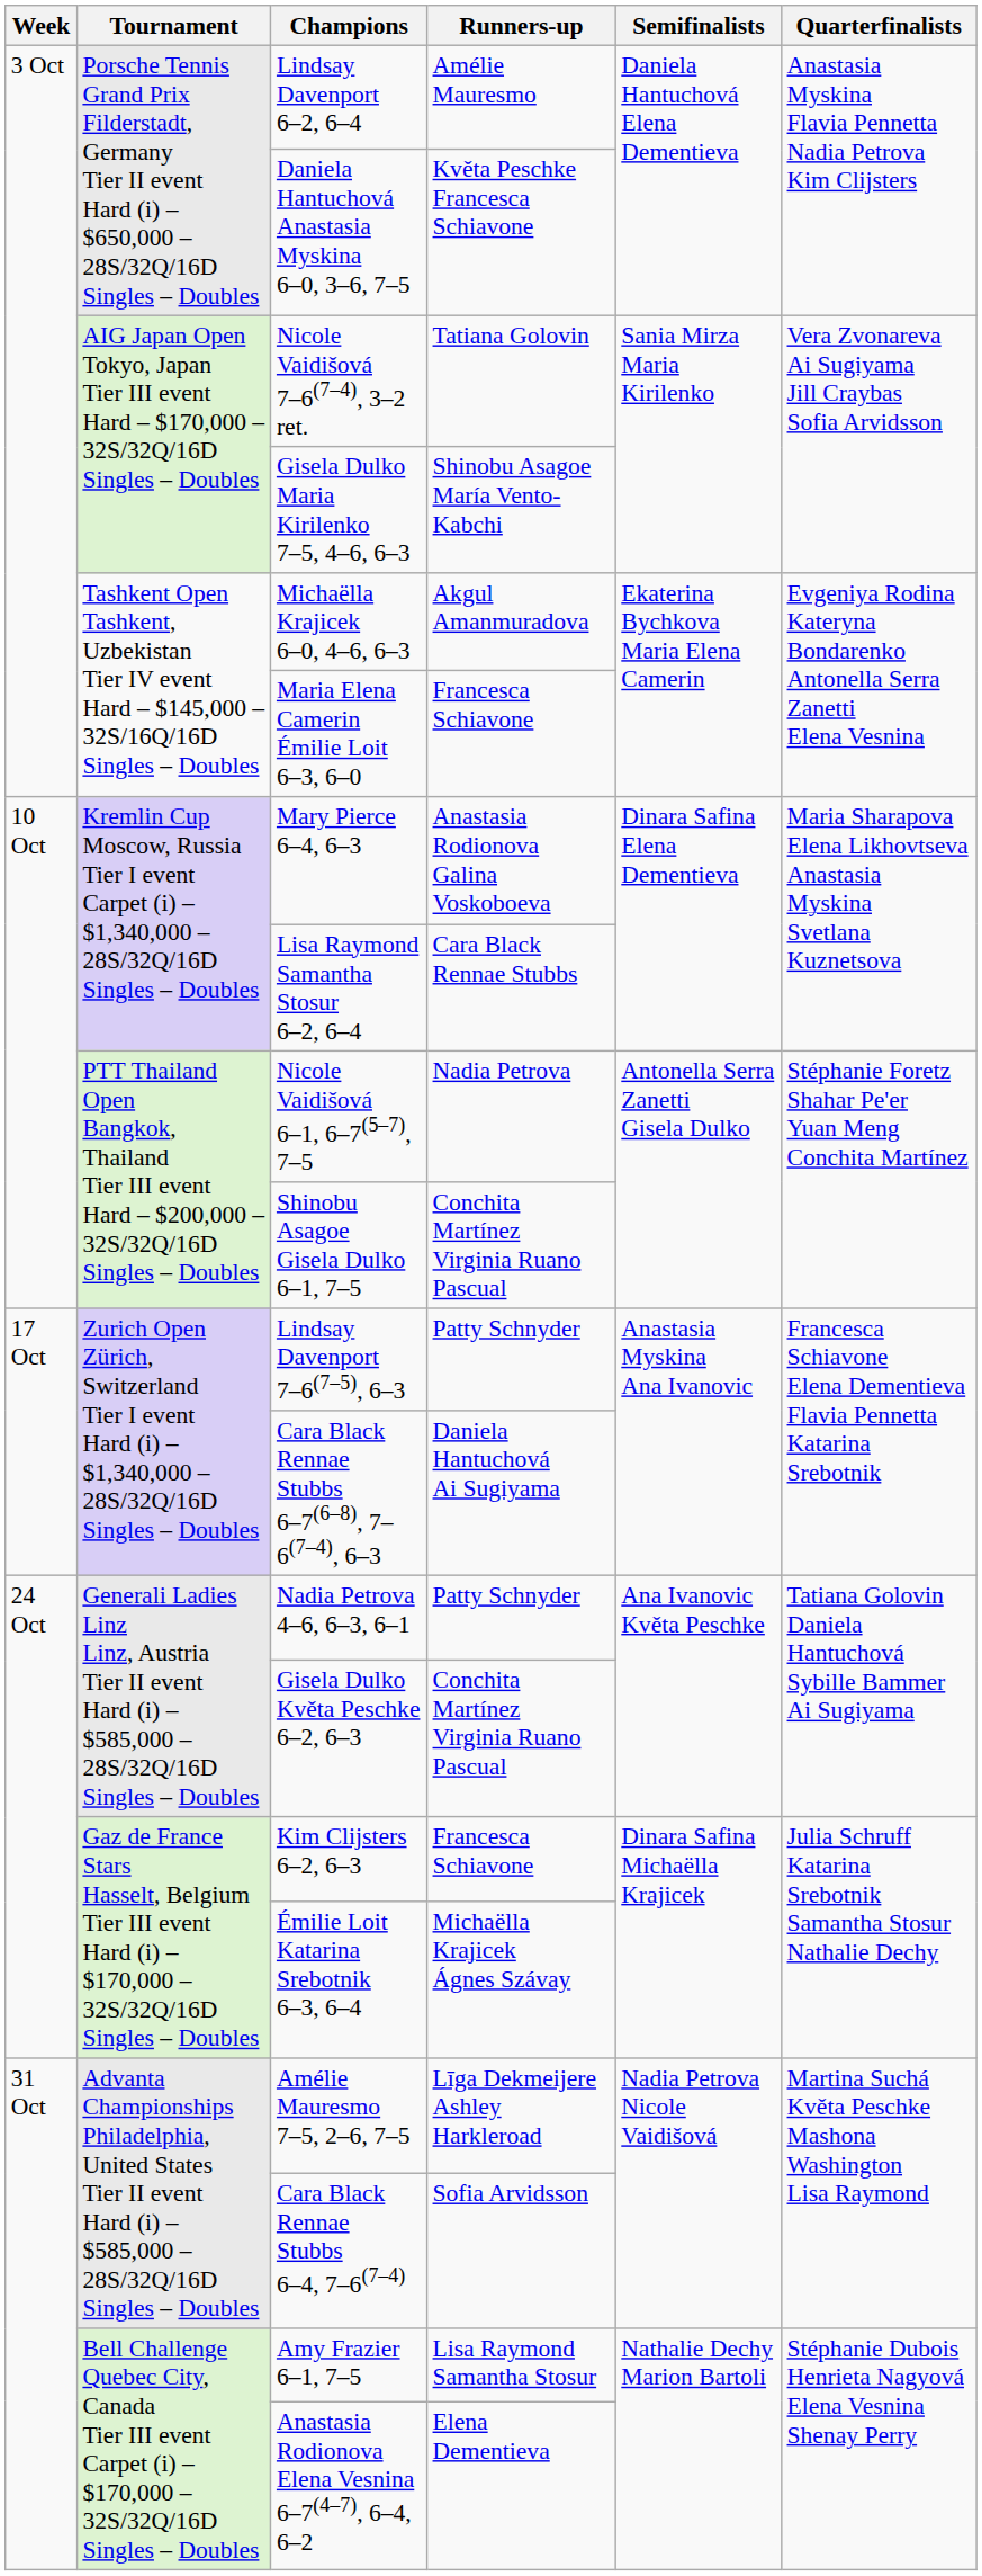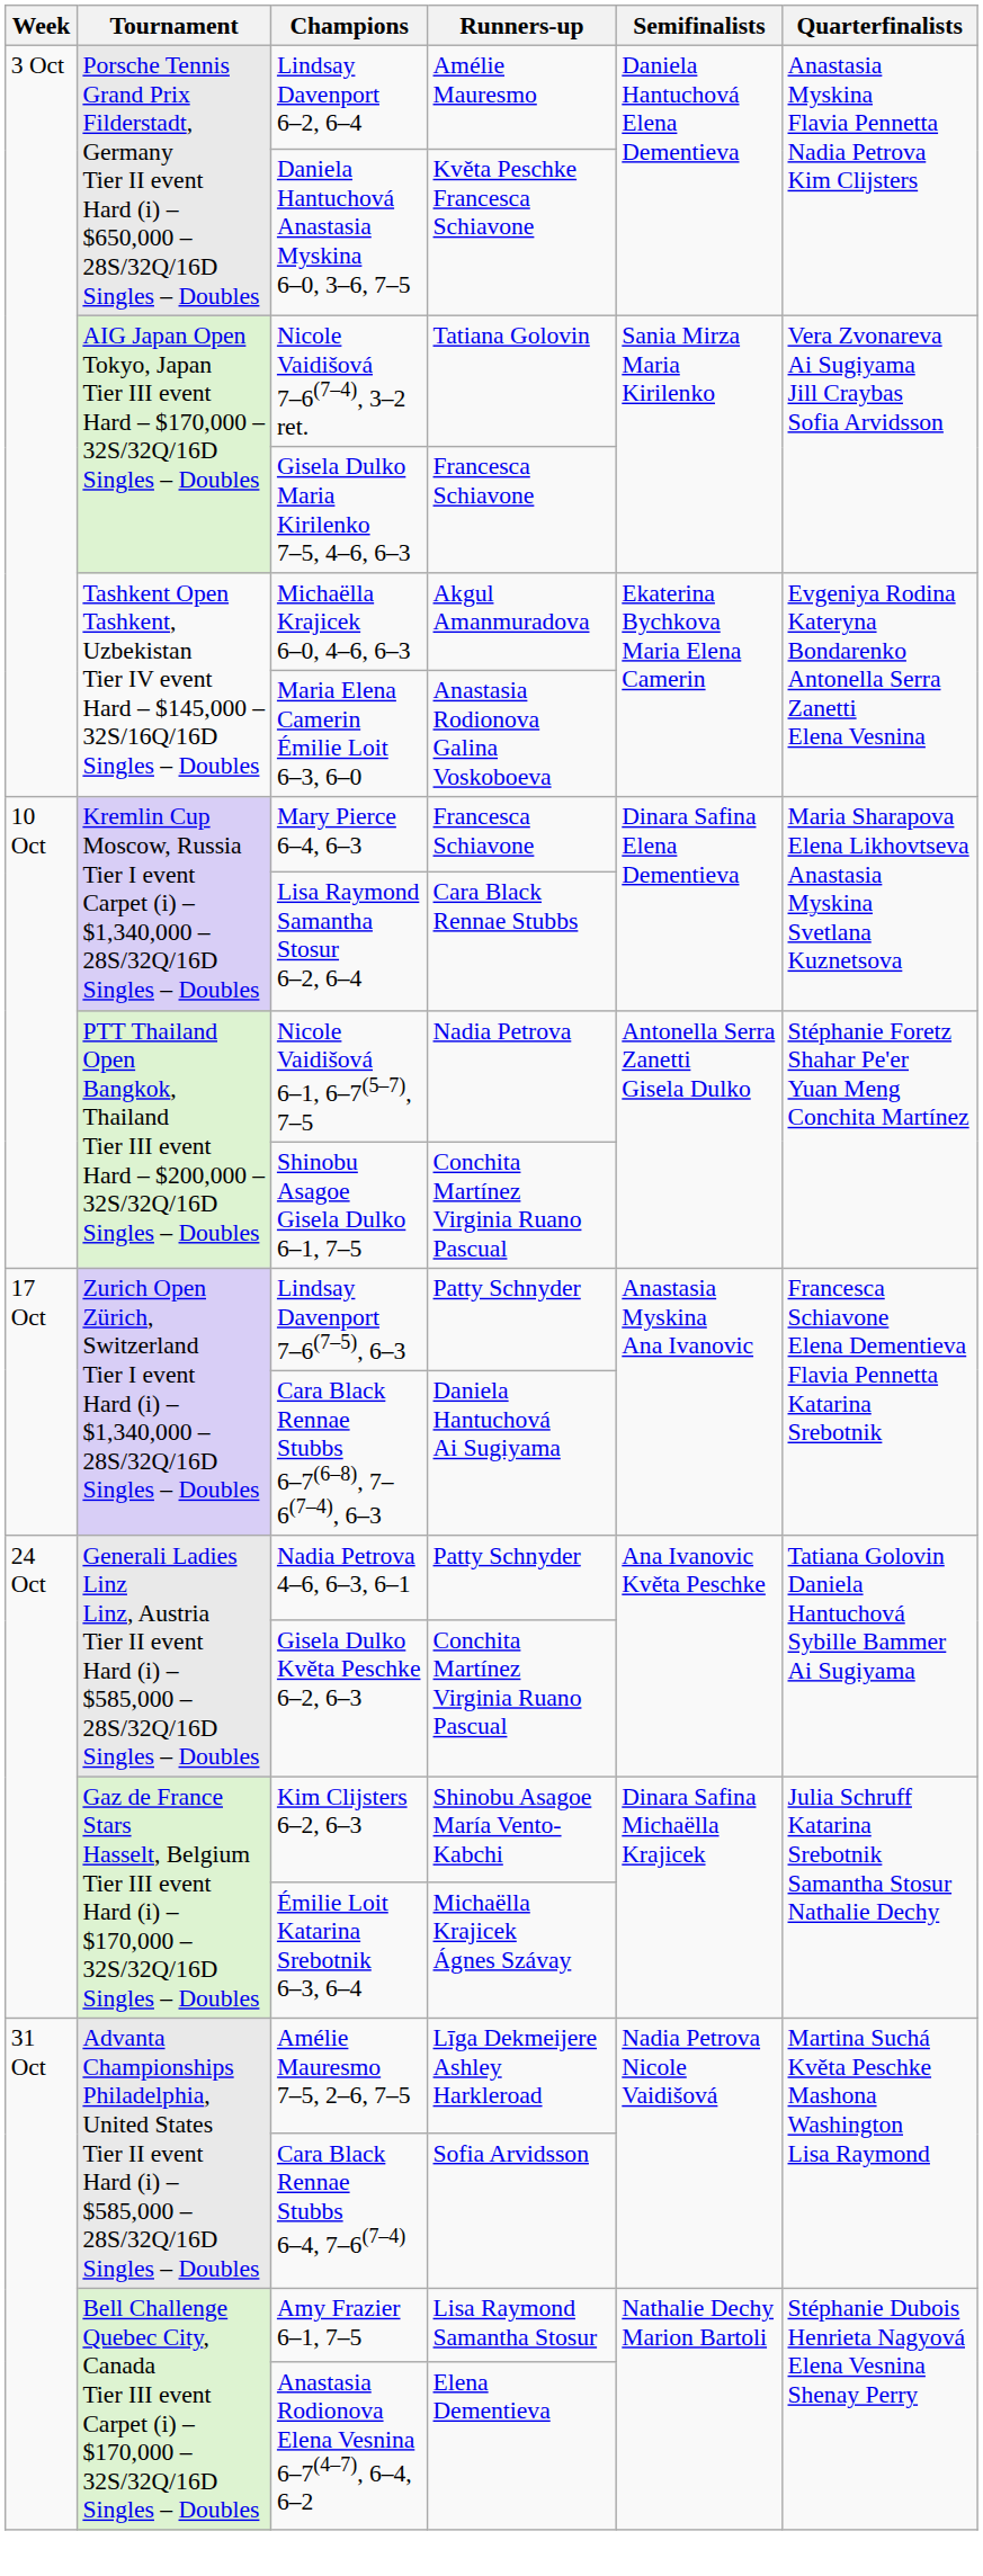Gisela Dulko Maria Kirilenko 7–5, 4–6, 6–3 | Runners-up: Shinobu Asagoe María Vento-Kabchi -> Francesca Schiavone
Maria Elena Camerin Émilie Loit 6–3, 6–0 | Runners-up: Francesca Schiavone -> Anastasia Rodionova Galina Voskoboeva
Mary Pierce 6–4, 6–3 | Runners-up: Anastasia Rodionova Galina Voskoboeva -> Francesca Schiavone
Kim Clijsters 6–2, 6–3 | Runners-up: Francesca Schiavone -> Shinobu Asagoe María Vento-Kabchi
